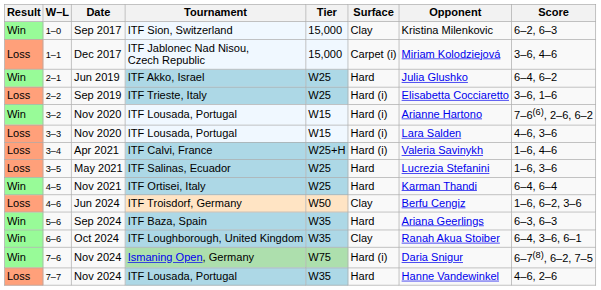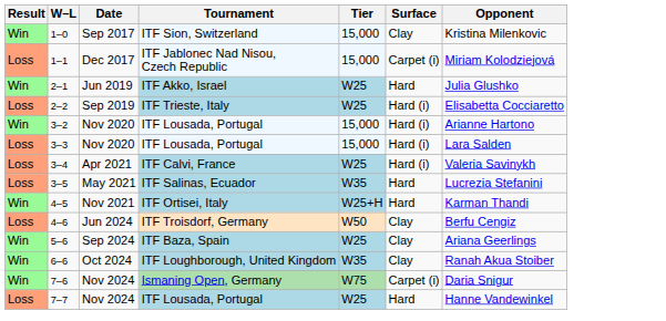- column: Score | 6–2, 6–3 | 3–6, 4–6 | 6–4, 6–2 | 3–6, 1–6 | 7–6(6), 2–6, 6–2 | 4–6, 3–6 | 1–6, 4–6 | 1–6, 3–6 | 6–4, 6–4 | 1–6, 6–2, 3–6 | 6–3, 6–3 | 6–4, 3–6, 6–1 | 6–7(8), 6–2, 7–5 | 4–6, 2–6
3–2 | Tier: W15 -> 15,000
3–3 | Tier: W15 -> 15,000
3–4 | Tier: W25+H -> W25
3–5 | Tier: W25 -> W35
4–5 | Tier: W25 -> W25+H
5–6 | Tier: W35 -> W25
5–6 | Surface: Hard -> Clay
7–6 | Surface: Hard (i) -> Carpet (i)
7–7 | Tier: W35 -> W25
